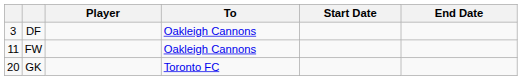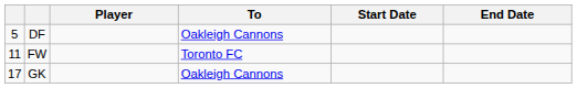DF | column 1: 3 -> 5
FW | To: Oakleigh Cannons -> Toronto FC
GK | column 1: 20 -> 17
GK | To: Toronto FC -> Oakleigh Cannons
